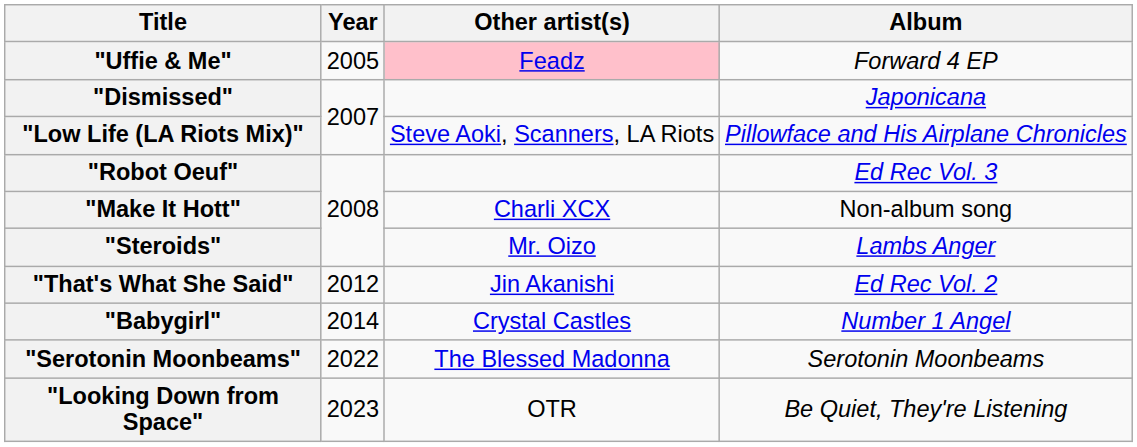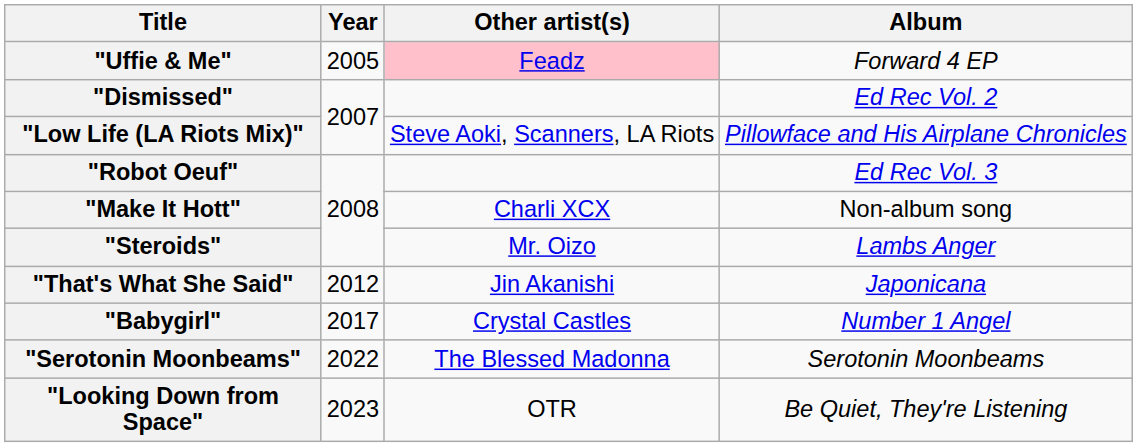"Dismissed" | Album: Japonicana -> Ed Rec Vol. 2
"That's What She Said" | Album: Ed Rec Vol. 2 -> Japonicana
"Babygirl" | Year: 2014 -> 2017
